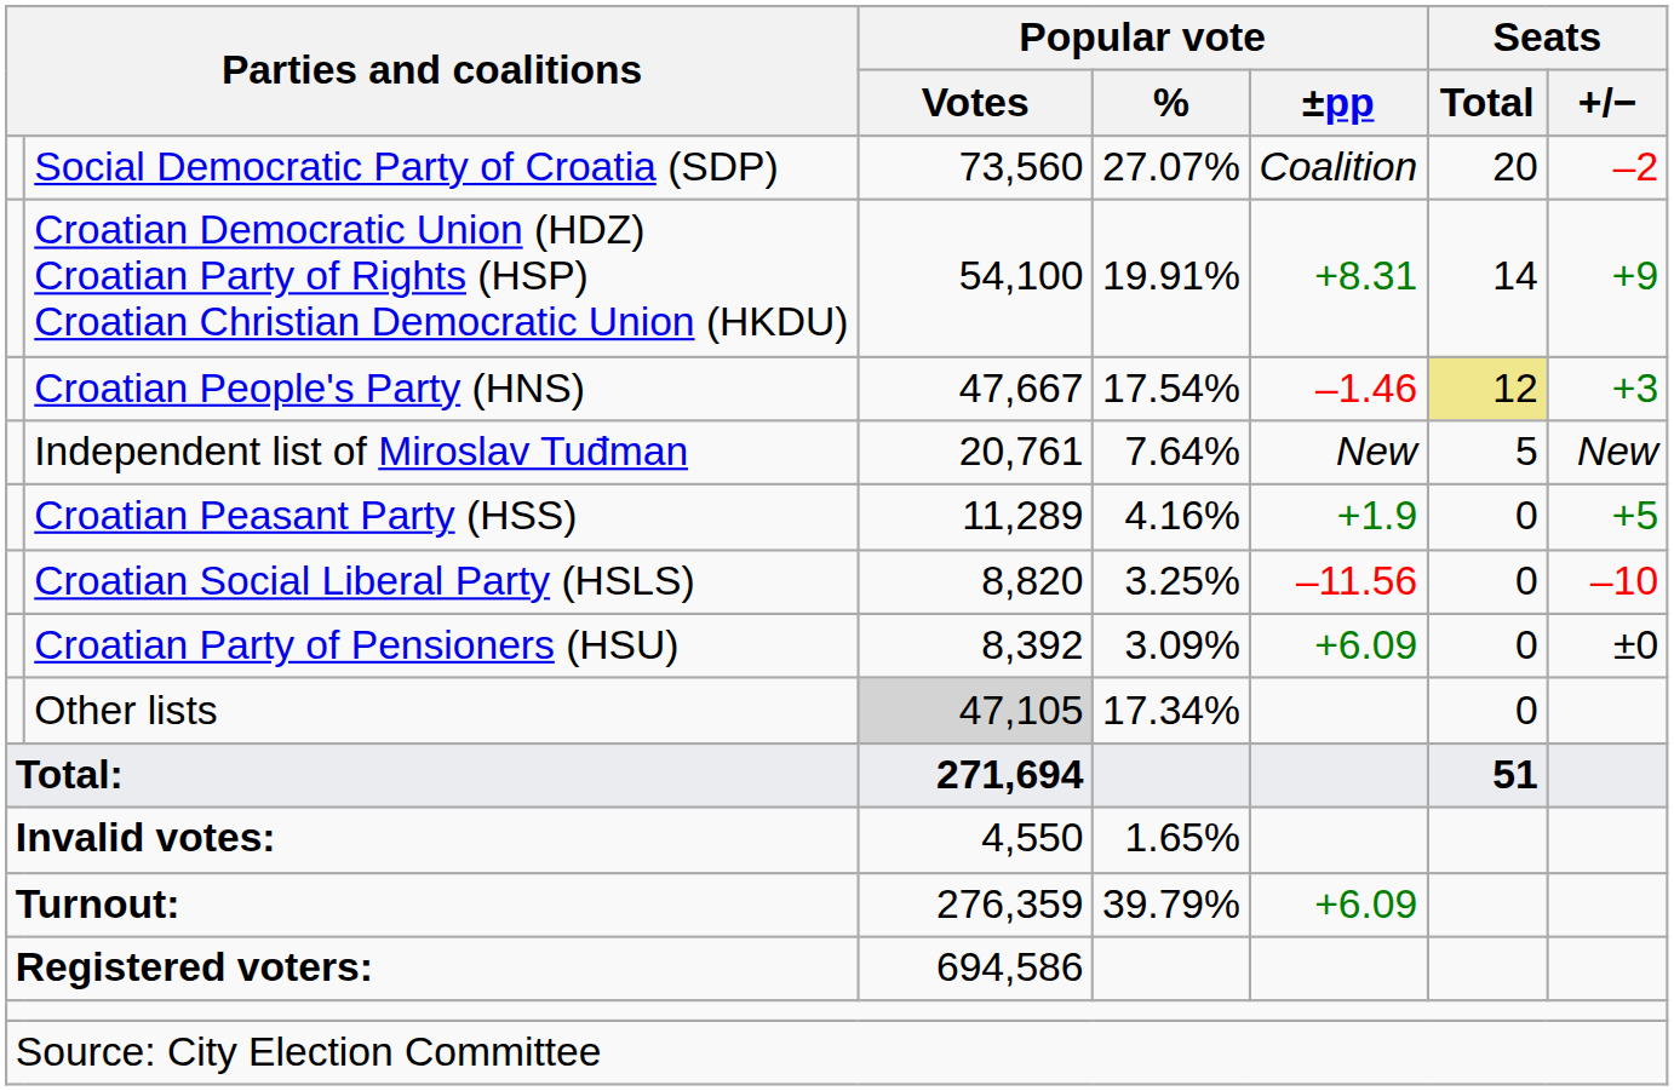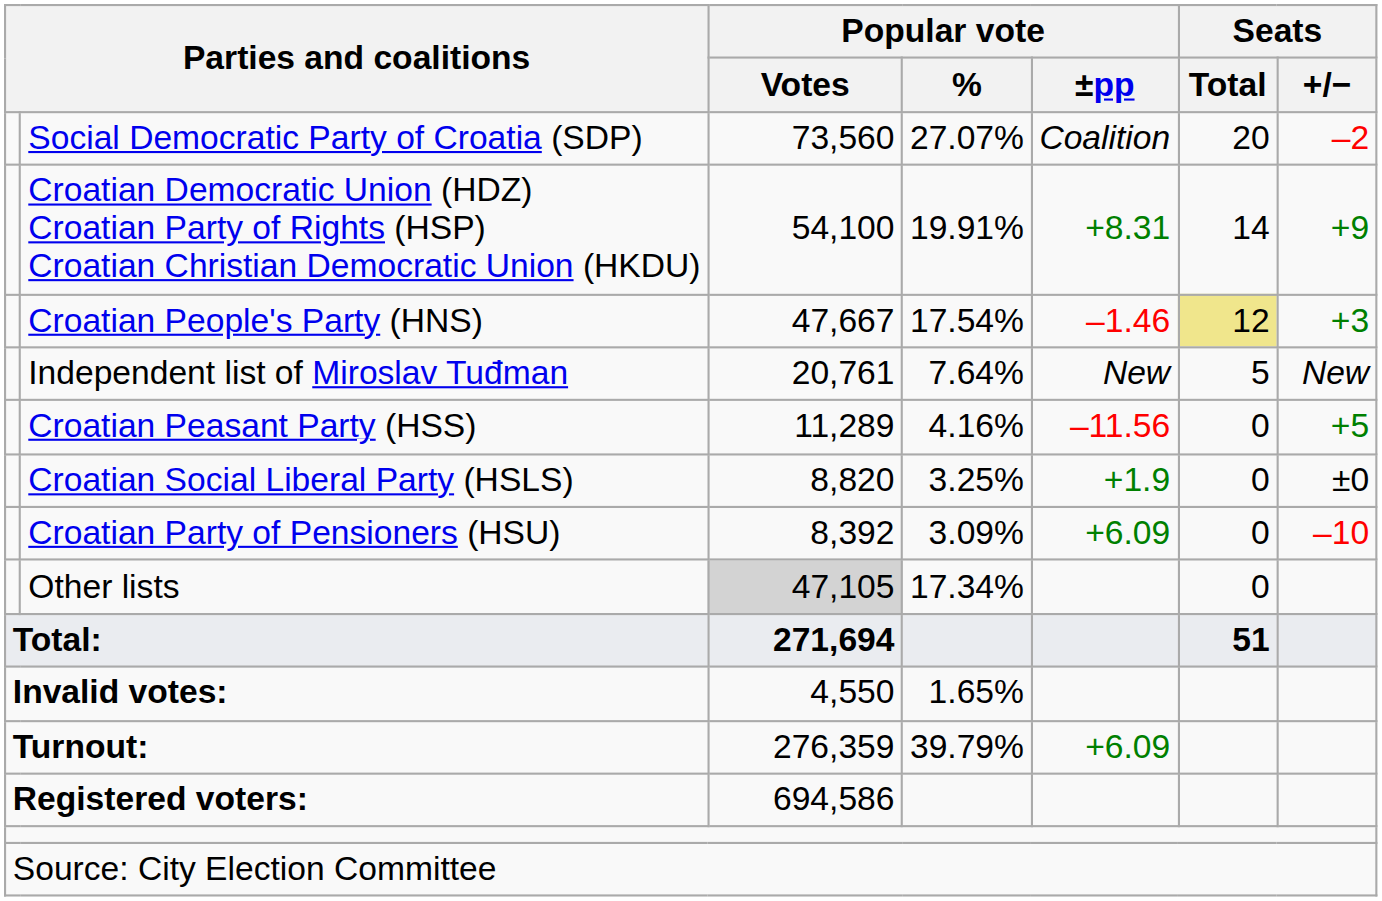Croatian Peasant Party (HSS) | Popular vote / ±pp: +1.9 -> –11.56
Croatian Social Liberal Party (HSLS) | Popular vote / ±pp: –11.56 -> +1.9
Croatian Social Liberal Party (HSLS) | Seats / +/−: –10 -> ±0
Croatian Party of Pensioners (HSU) | Seats / +/−: ±0 -> –10
